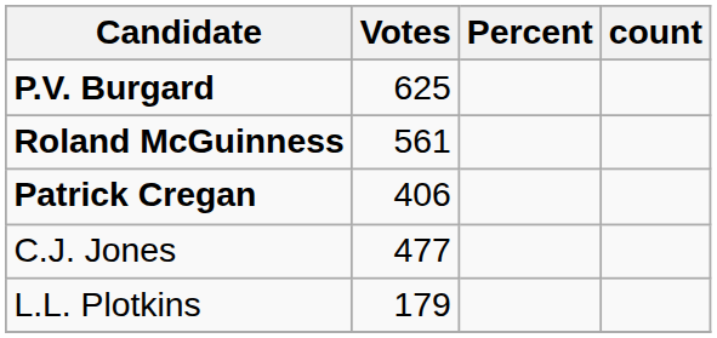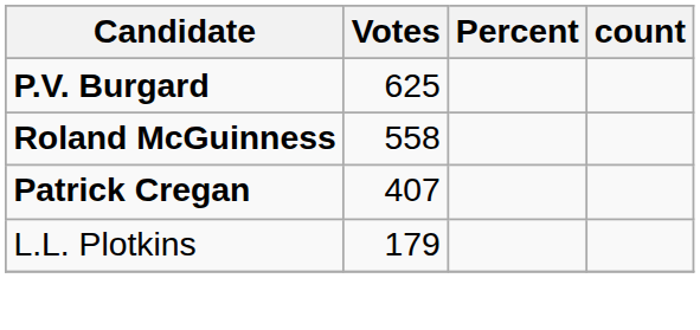Roland McGuinness | Votes: 561 -> 558
Patrick Cregan | Votes: 406 -> 407
- row: C.J. Jones | 477
